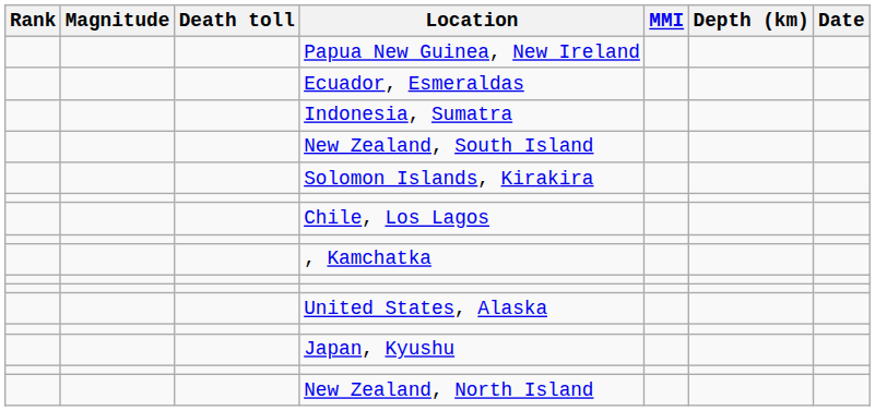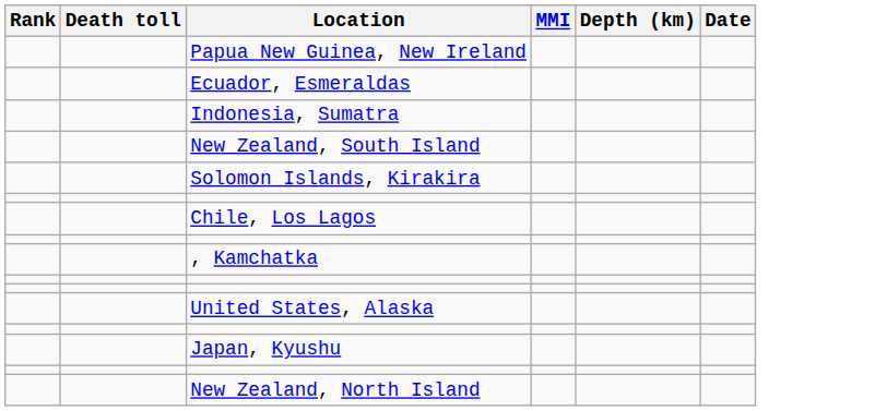- column: Magnitude
